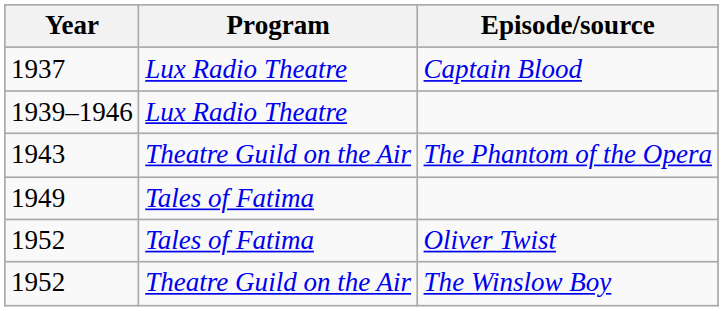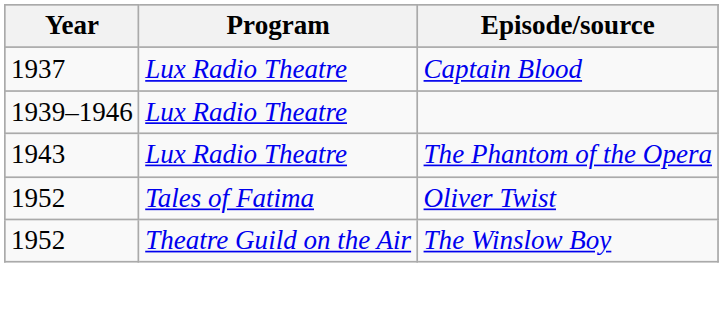1943 | Program: Theatre Guild on the Air -> Lux Radio Theatre
- row: 1949 | Tales of Fatima
